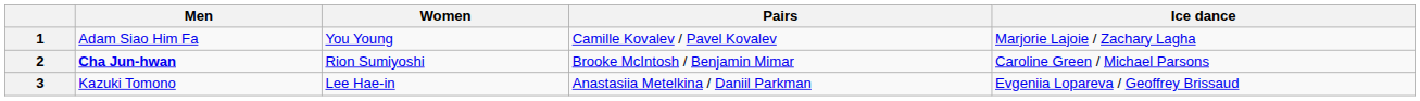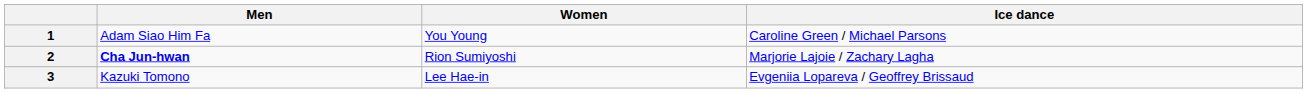- column: Pairs | Camille Kovalev / Pavel Kovalev | Brooke McIntosh / Benjamin Mimar | Anastasiia Metelkina / Daniil Parkman
1 | Ice dance: Marjorie Lajoie / Zachary Lagha -> Caroline Green / Michael Parsons
2 | Ice dance: Caroline Green / Michael Parsons -> Marjorie Lajoie / Zachary Lagha
